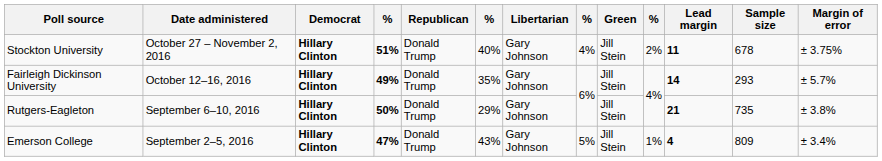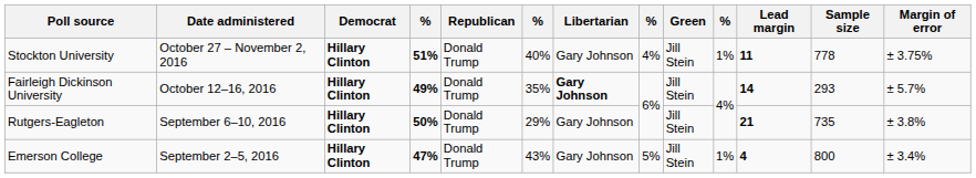Stockton University | column 10: 2% -> 1%
Stockton University | Sample size: 678 -> 778
Fairleigh Dickinson University | Libertarian: normal -> bold
Emerson College | Sample size: 809 -> 800
